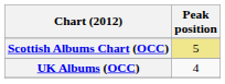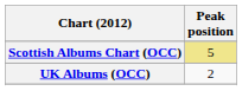UK Albums (OCC) | Peak position: 4 -> 2
